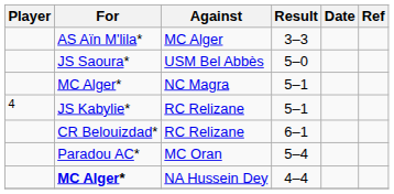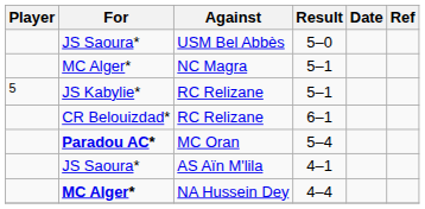- row: AS Aïn M'lila* | MC Alger | 3–3
RC Relizane / 5–1 | Player: 4 -> 5
MC Oran | For: normal -> bold
+ row: JS Saoura* | AS Aïn M'lila | 4–1
